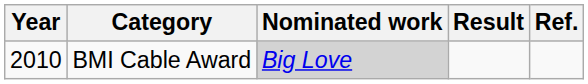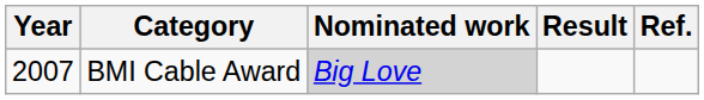BMI Cable Award | Year: 2010 -> 2007
